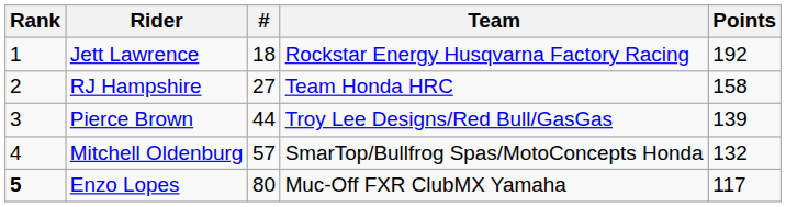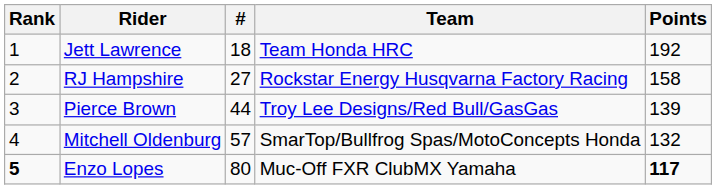Jett Lawrence | Team: Rockstar Energy Husqvarna Factory Racing -> Team Honda HRC
RJ Hampshire | Team: Team Honda HRC -> Rockstar Energy Husqvarna Factory Racing
Enzo Lopes | Points: normal -> bold
